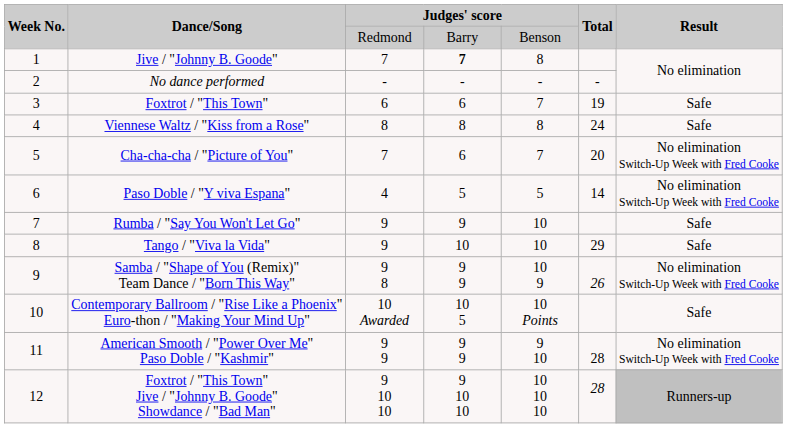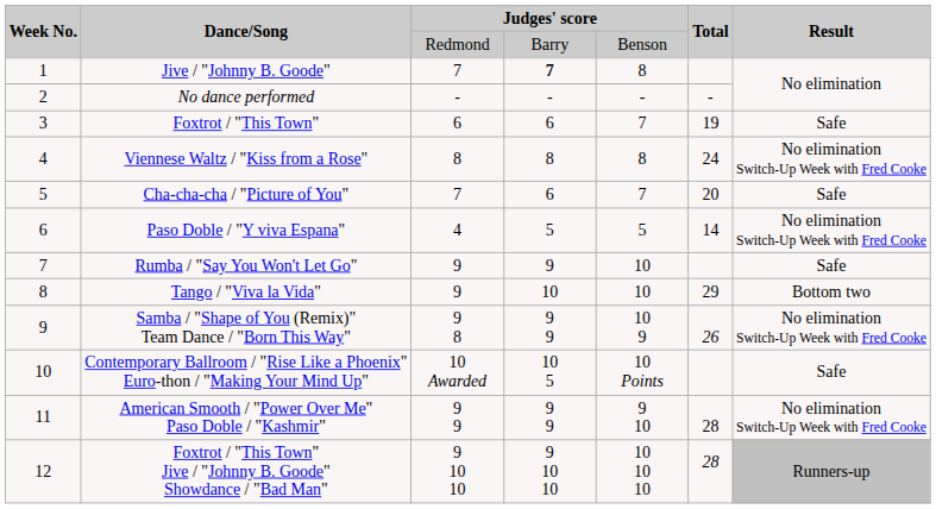Viennese Waltz / "Kiss from a Rose" | Result: Safe -> No elimination Switch-Up Week with Fred Cooke
Cha-cha-cha / "Picture of You" | Result: No elimination Switch-Up Week with Fred Cooke -> Safe
Tango / "Viva la Vida" | Result: Safe -> Bottom two
